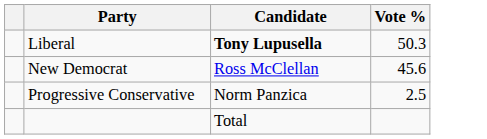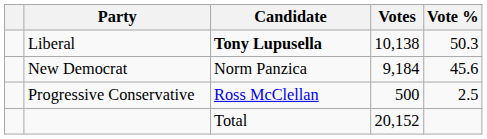+ column: Votes | 10,138 | 9,184 | 500 | 20,152
New Democrat | Candidate: Ross McClellan -> Norm Panzica
Progressive Conservative | Candidate: Norm Panzica -> Ross McClellan
